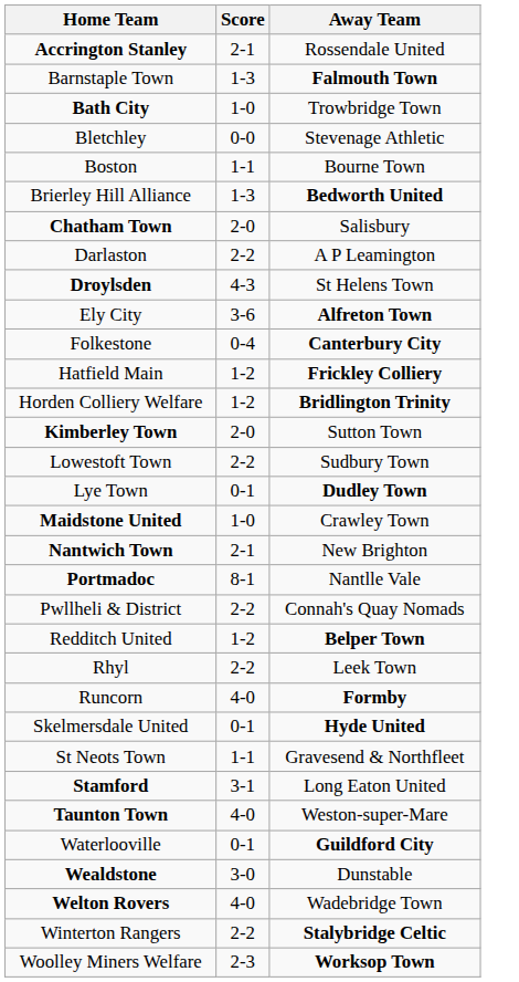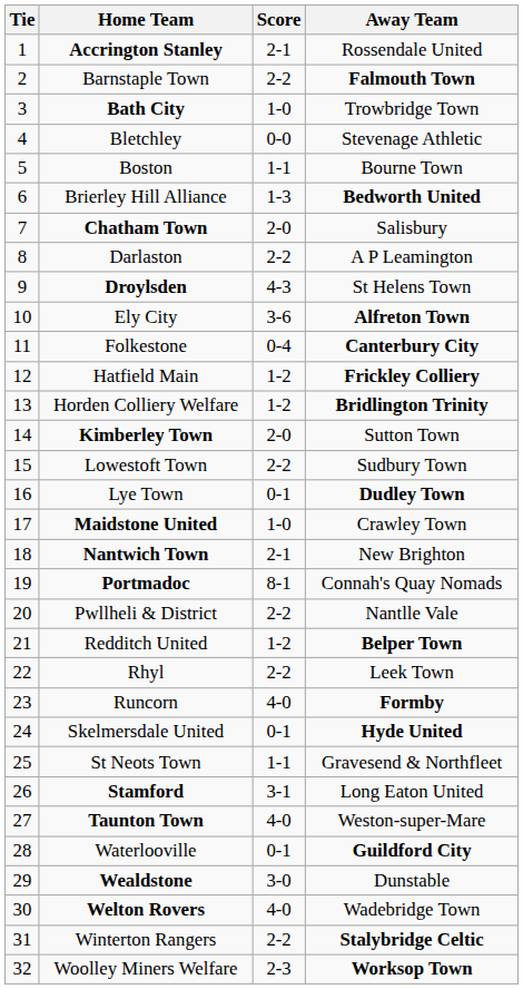+ column: Tie | 1 | 2 | 3 | 4 | 5 | 6 | 7 | 8 | 9 | 10 | 11 | 12 | 13 | 14 | 15 | 16 | 17 | 18 | 19 | 20 | 21 | 22 | 23 | 24 | 25 | 26 | 27 | 28 | 29 | 30 | 31 | 32
Barnstaple Town | Score: 1-3 -> 2-2
Portmadoc | Away Team: Nantlle Vale -> Connah's Quay Nomads
Pwllheli & District | Away Team: Connah's Quay Nomads -> Nantlle Vale
